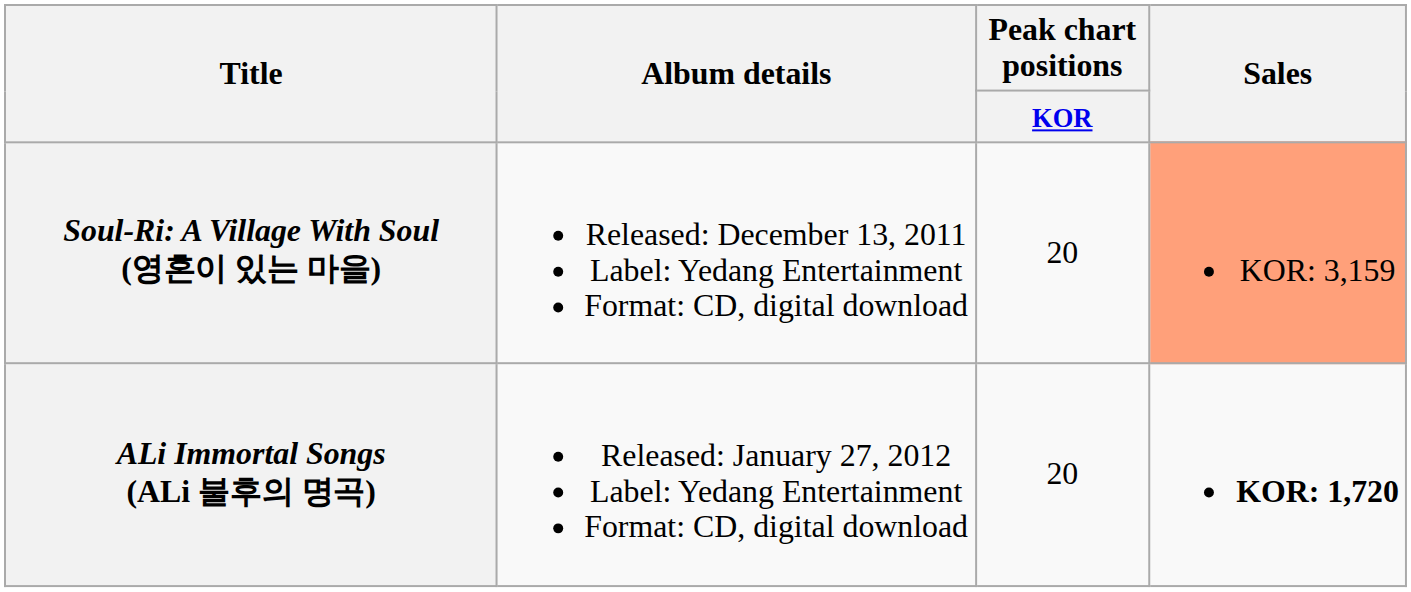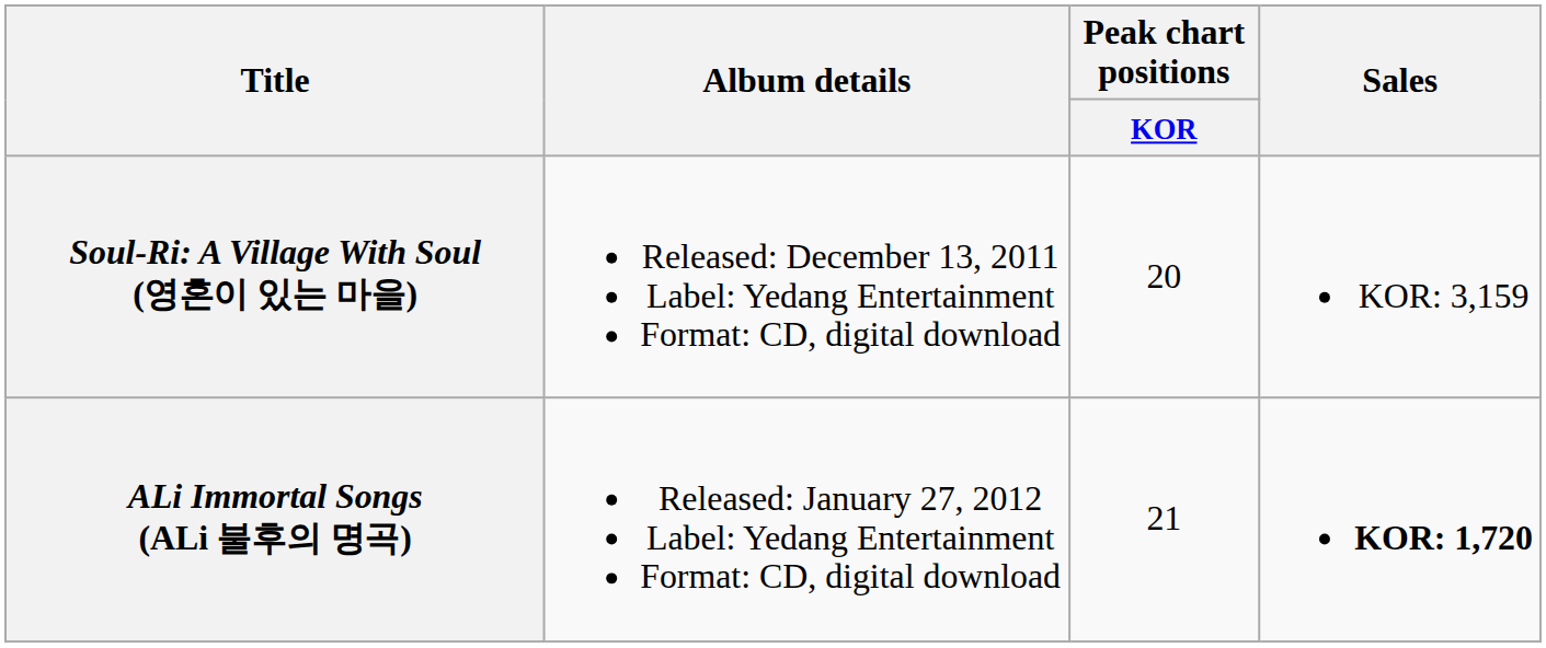Soul-Ri: A Village With Soul (영혼이 있는 마을) | Sales: lightsalmon background -> no background
ALi Immortal Songs (ALi 불후의 명곡) | Peak chart positions / KOR: 20 -> 21
